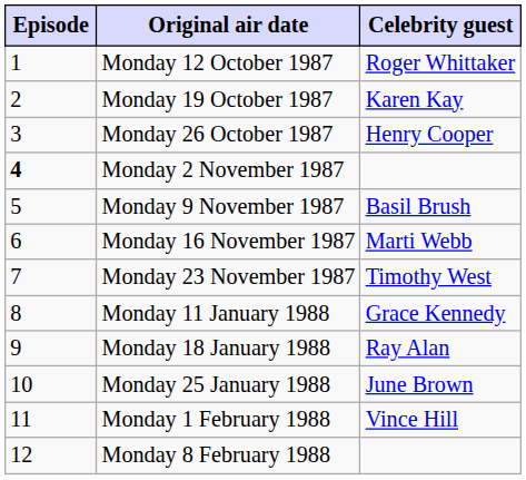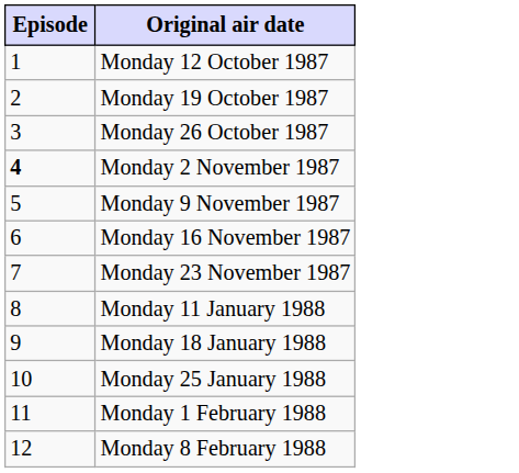- column: Celebrity guest | Roger Whittaker | Karen Kay | Henry Cooper | Basil Brush | Marti Webb | Timothy West | Grace Kennedy | Ray Alan | June Brown | Vince Hill
